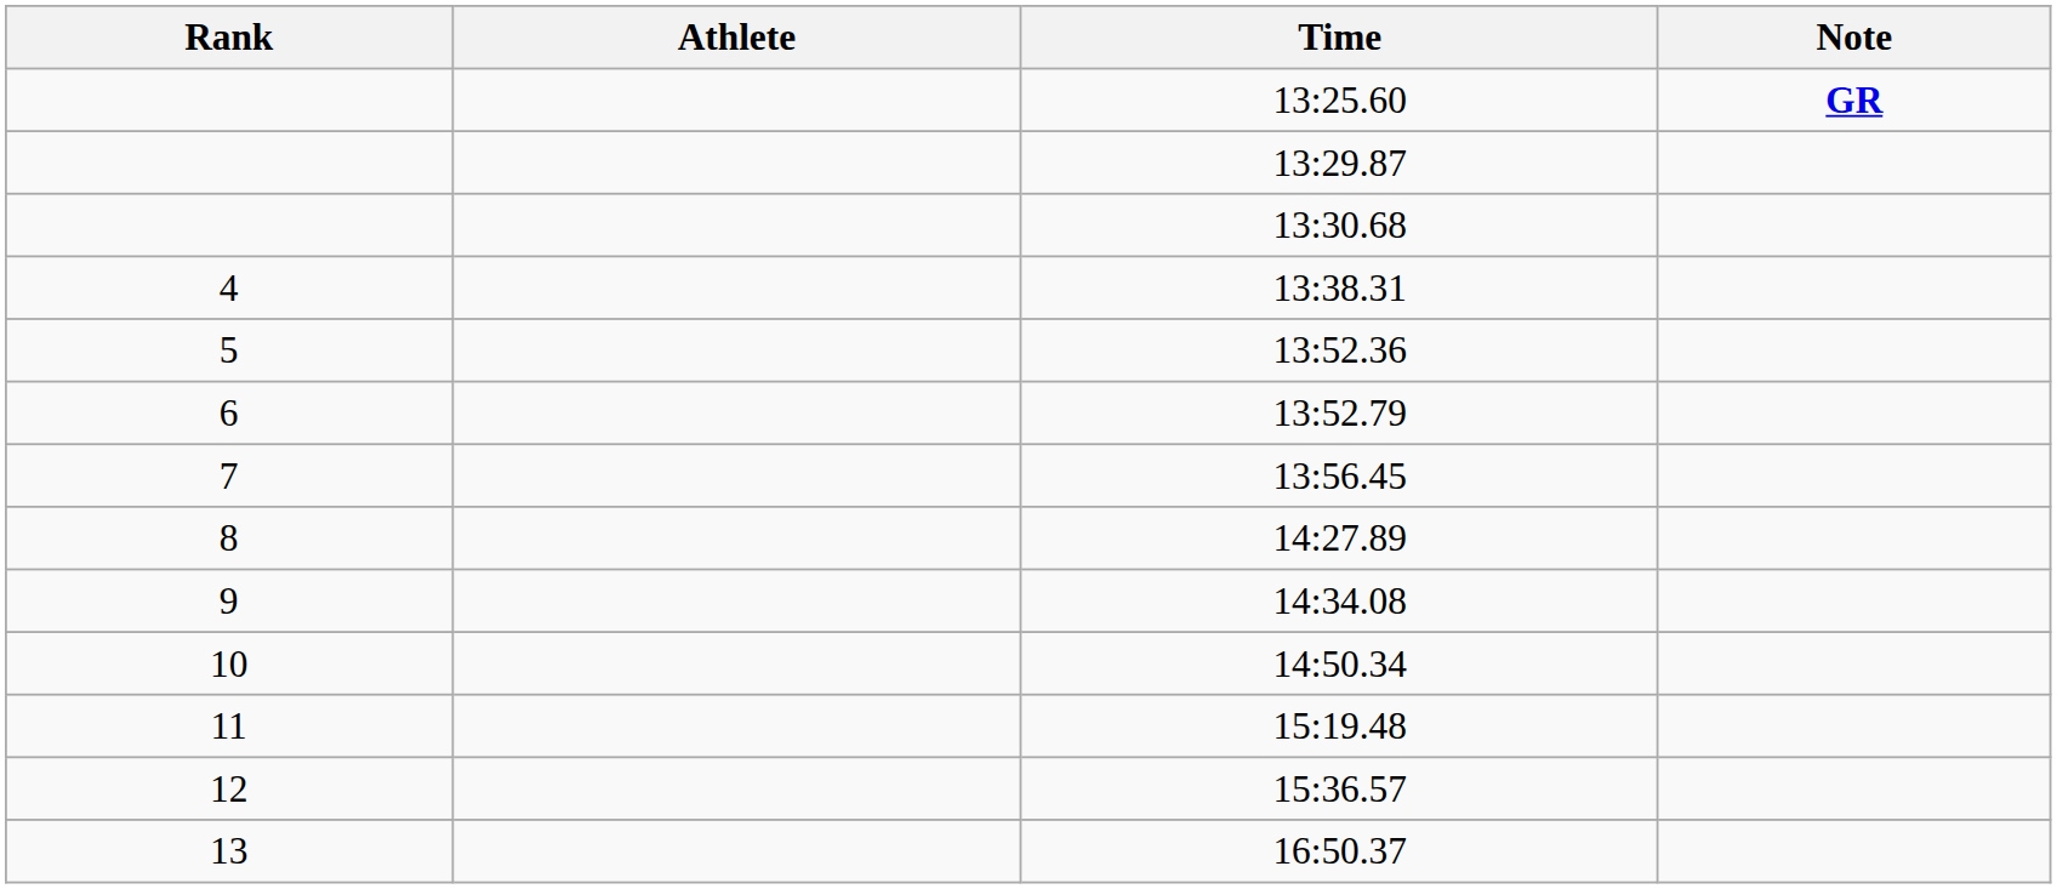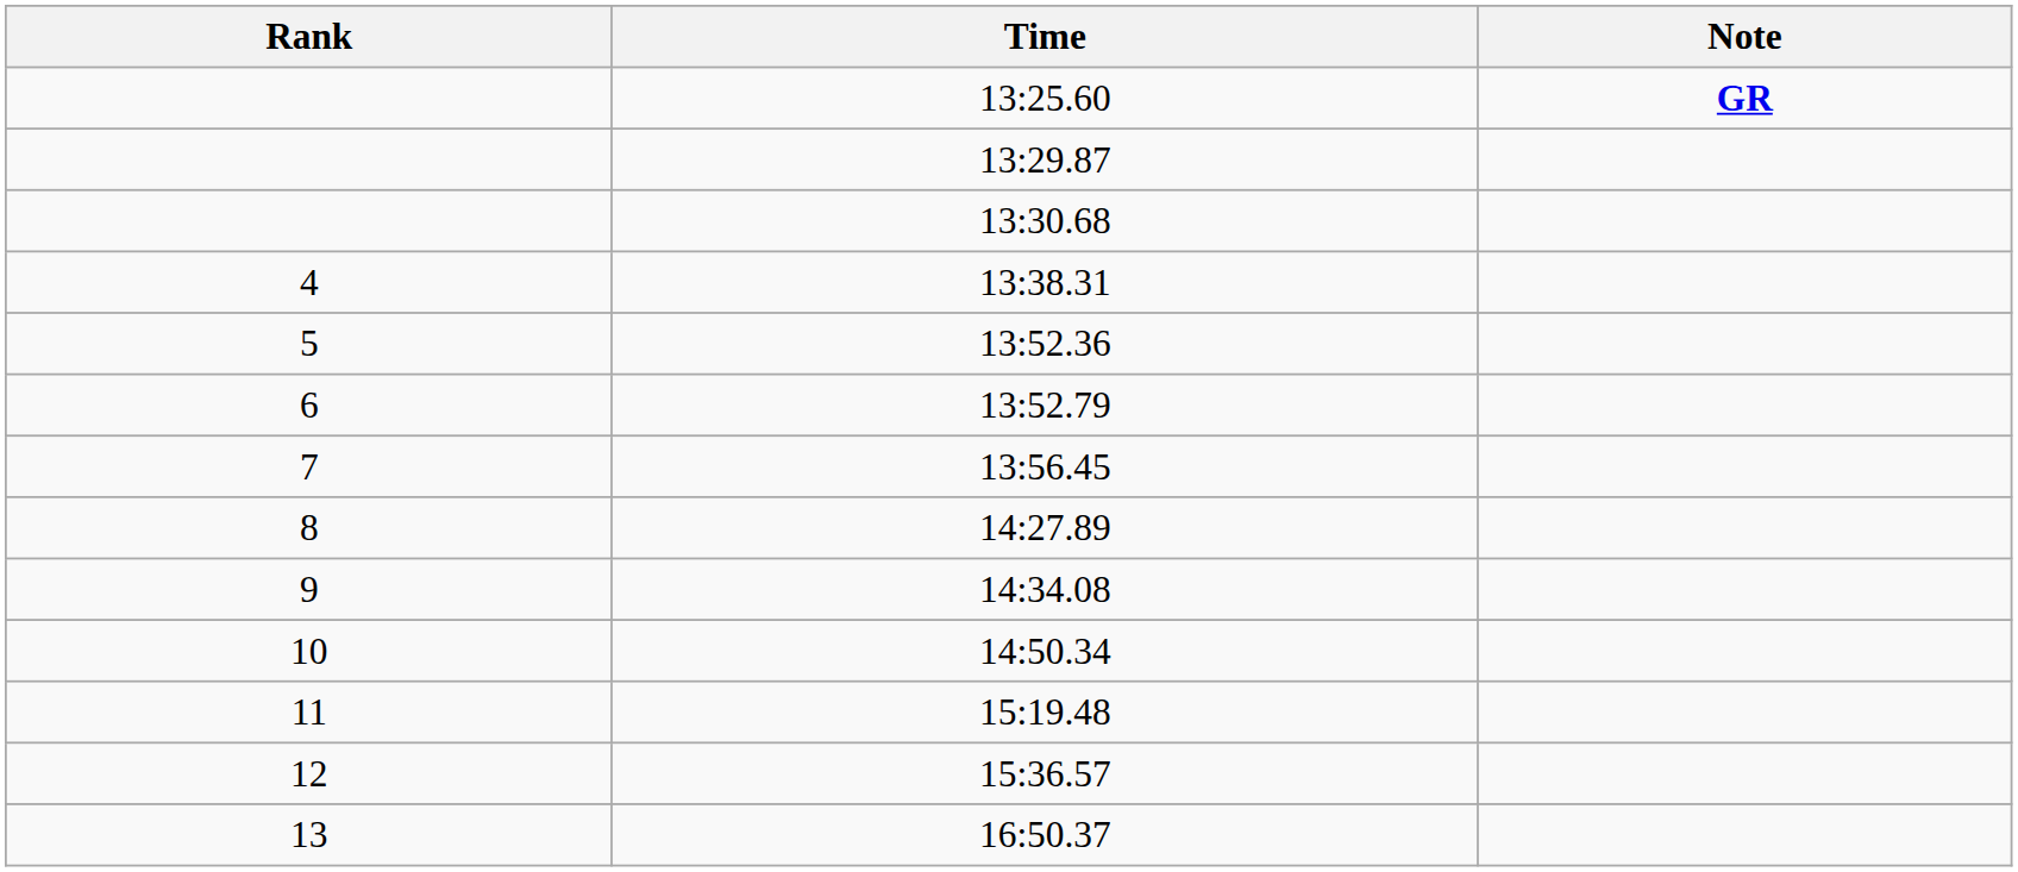- column: Athlete
